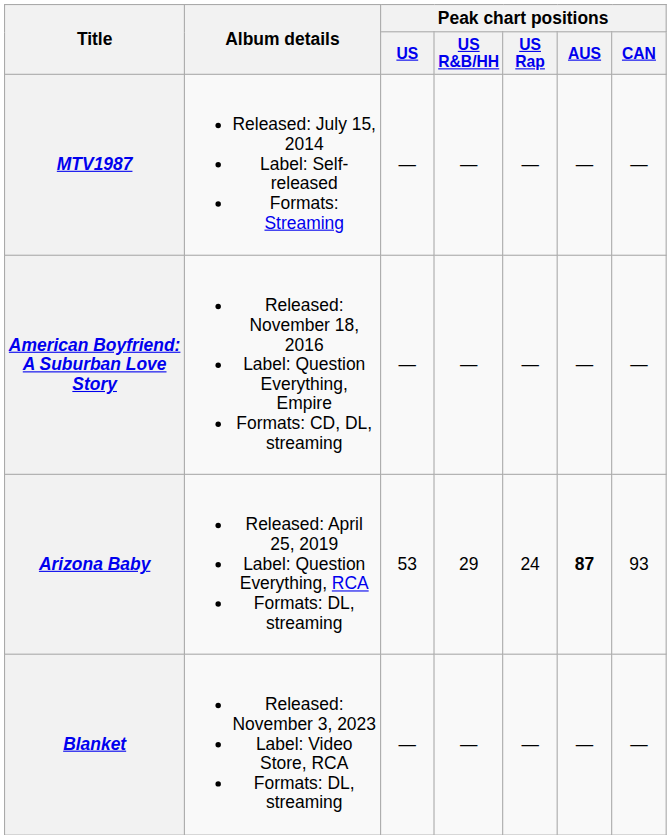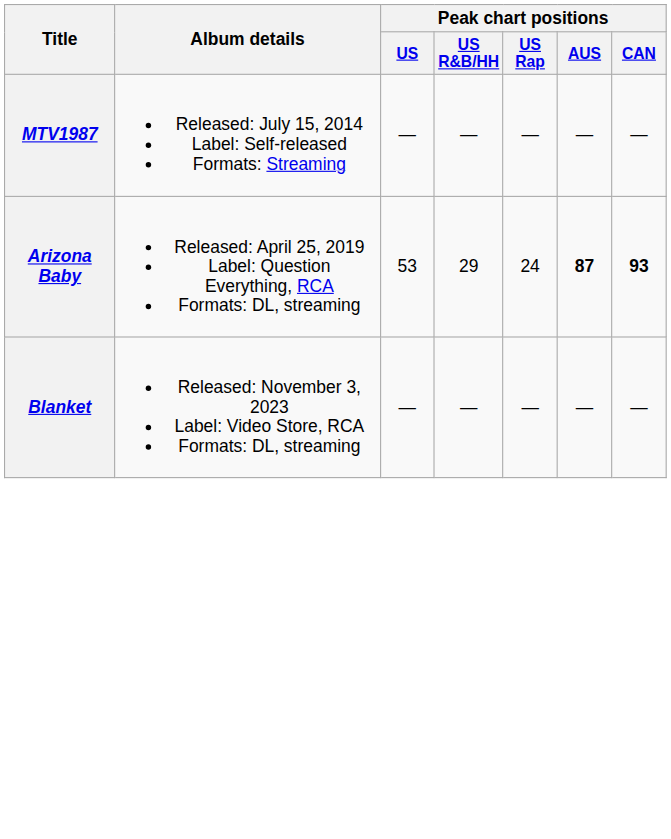- row: American Boyfriend: A Suburban Love Story | Released: November 18, 2016 Label: Question Everything, Empire Formats: CD, DL, streaming | — | — | — | — | —
Arizona Baby | Peak chart positions / CAN: normal -> bold
